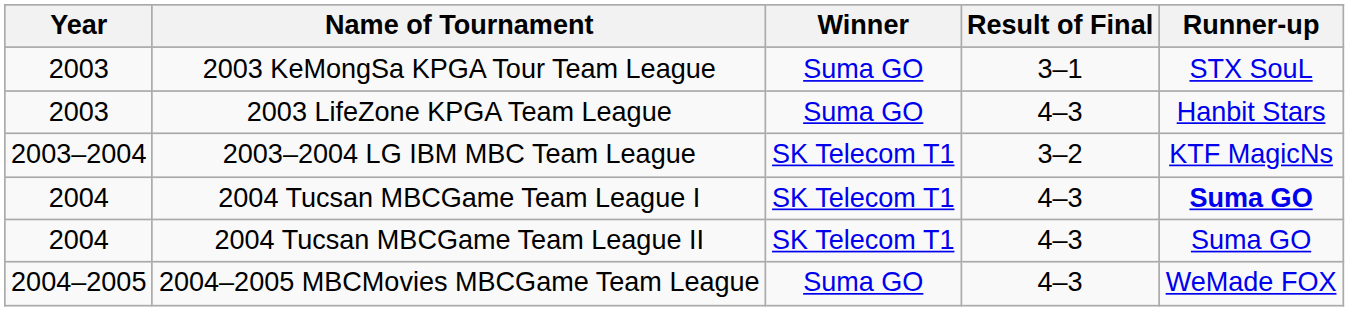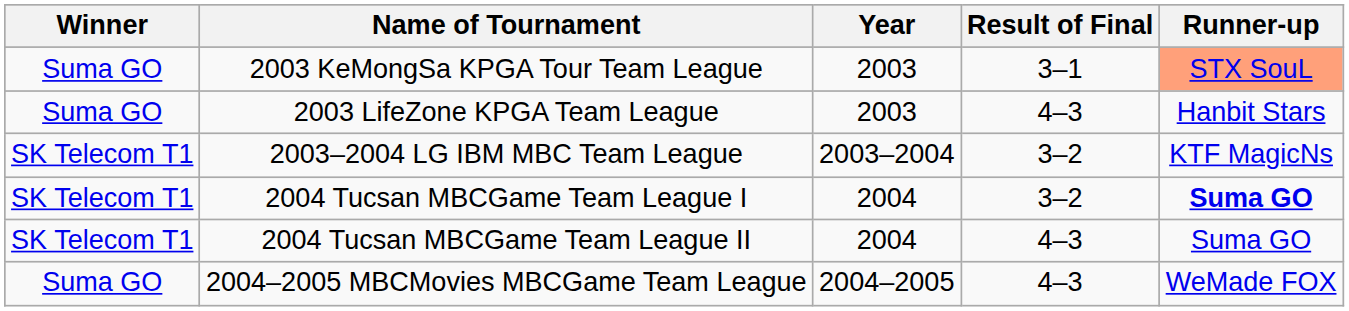columns swapped: Year <-> Winner
2003 KeMongSa KPGA Tour Team League | Runner-up: no background -> lightsalmon background
2004 Tucsan MBCGame Team League I | Result of Final: 4–3 -> 3–2
